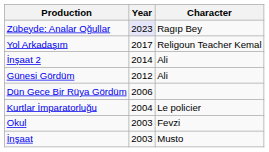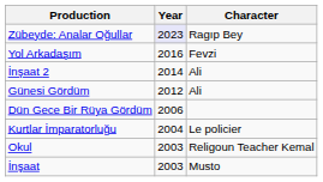Yol Arkadaşım | Year: 2017 -> 2016
Yol Arkadaşım | Character: Religoun Teacher Kemal -> Fevzi
Okul | Character: Fevzi -> Religoun Teacher Kemal
